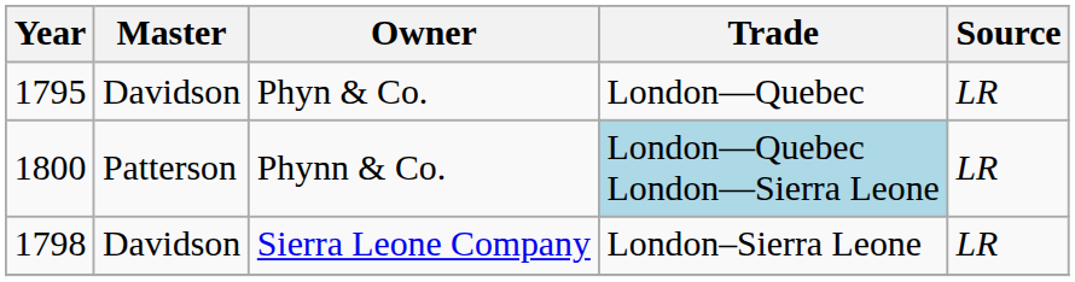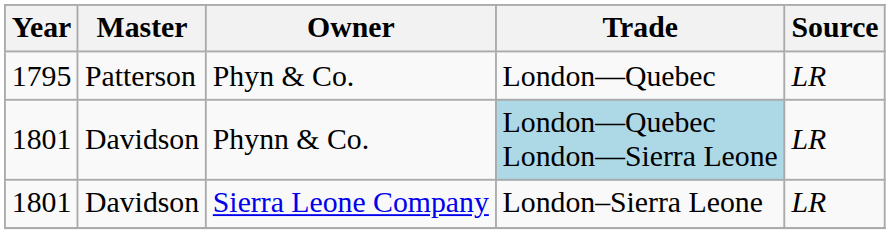Phyn & Co. | Master: Davidson -> Patterson
Phynn & Co. | Year: 1800 -> 1801
Phynn & Co. | Master: Patterson -> Davidson
Sierra Leone Company | Year: 1798 -> 1801
